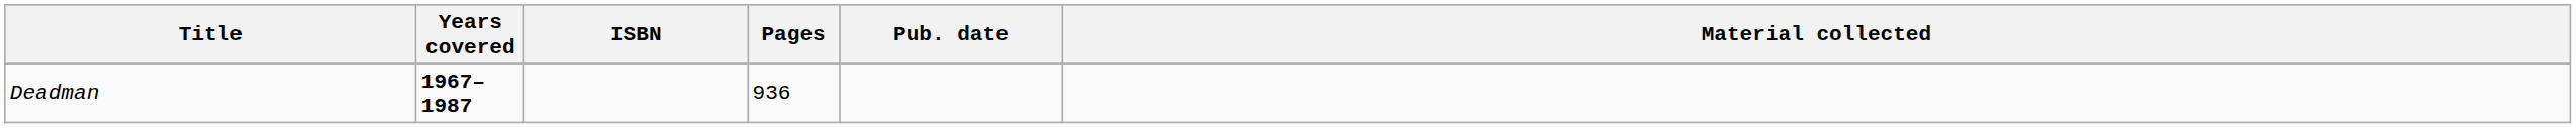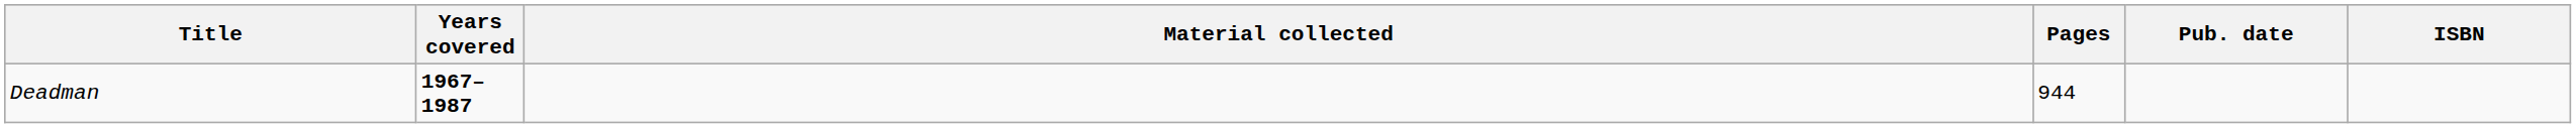columns swapped: Material collected <-> ISBN
Deadman | Pages: 936 -> 944
